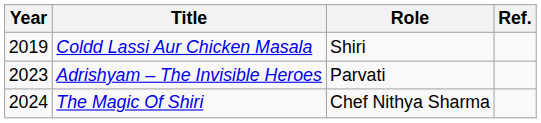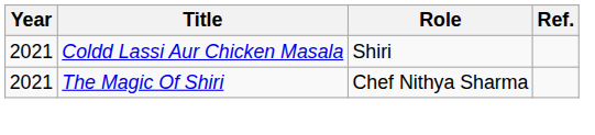Coldd Lassi Aur Chicken Masala | Year: 2019 -> 2021
- row: 2023 | Adrishyam – The Invisible Heroes | Parvati
The Magic Of Shiri | Year: 2024 -> 2021
